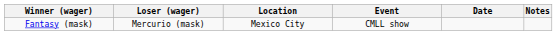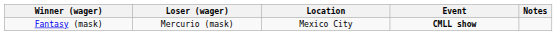- column: Date
Fantasy (mask) | Event: normal -> bold
